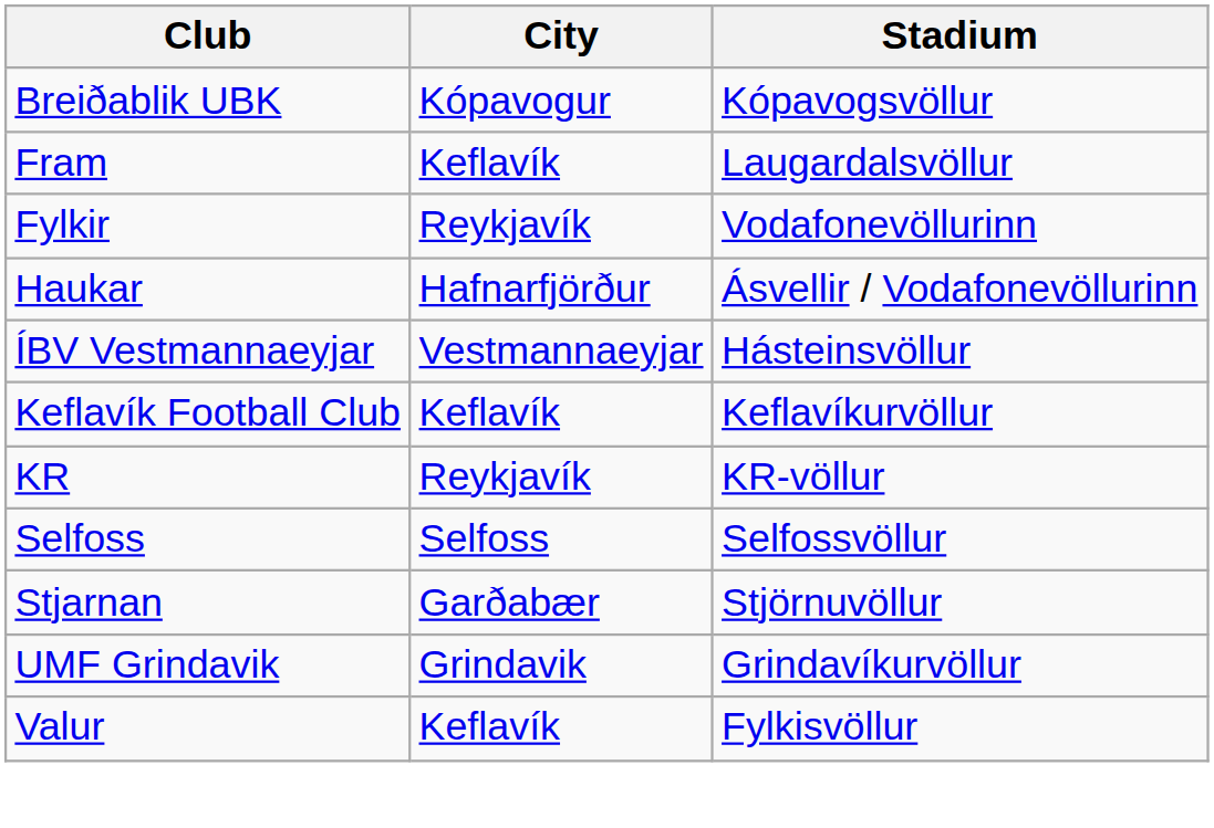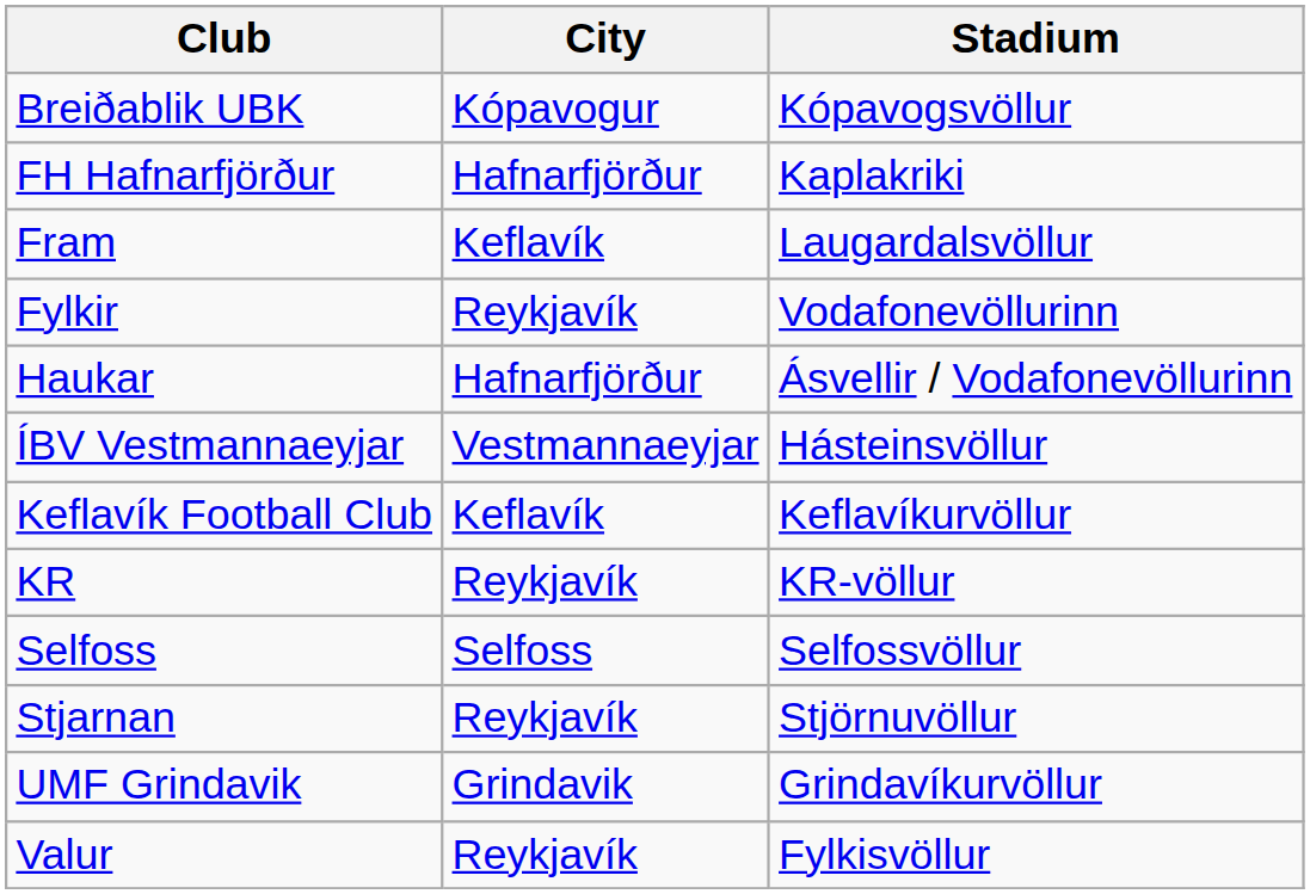+ row: FH Hafnarfjörður | Hafnarfjörður | Kaplakriki
Stjarnan | City: Garðabær -> Reykjavík
Valur | City: Keflavík -> Reykjavík
